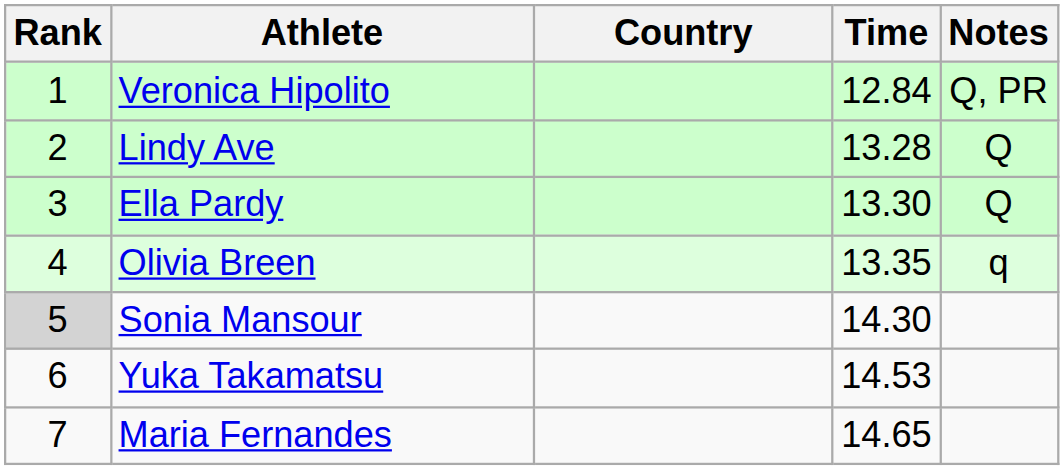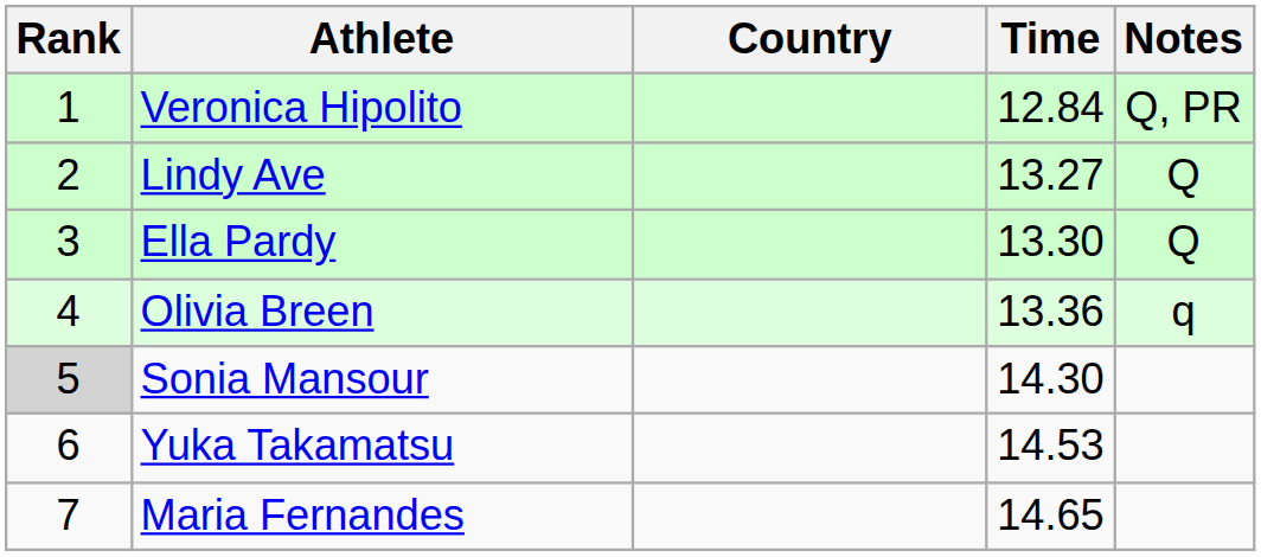Lindy Ave | Time: 13.28 -> 13.27
Olivia Breen | Time: 13.35 -> 13.36
